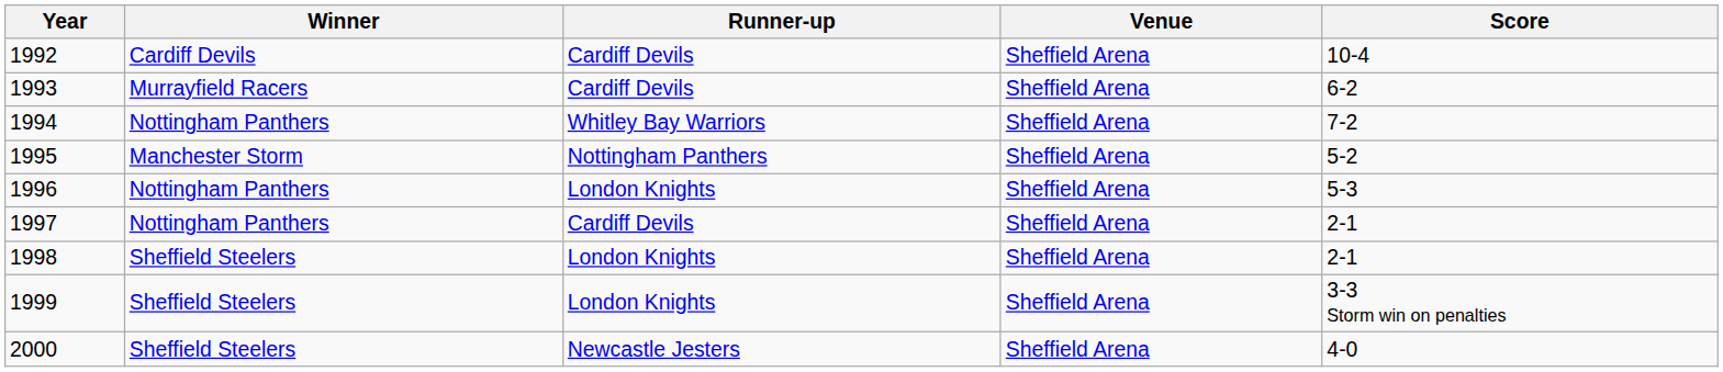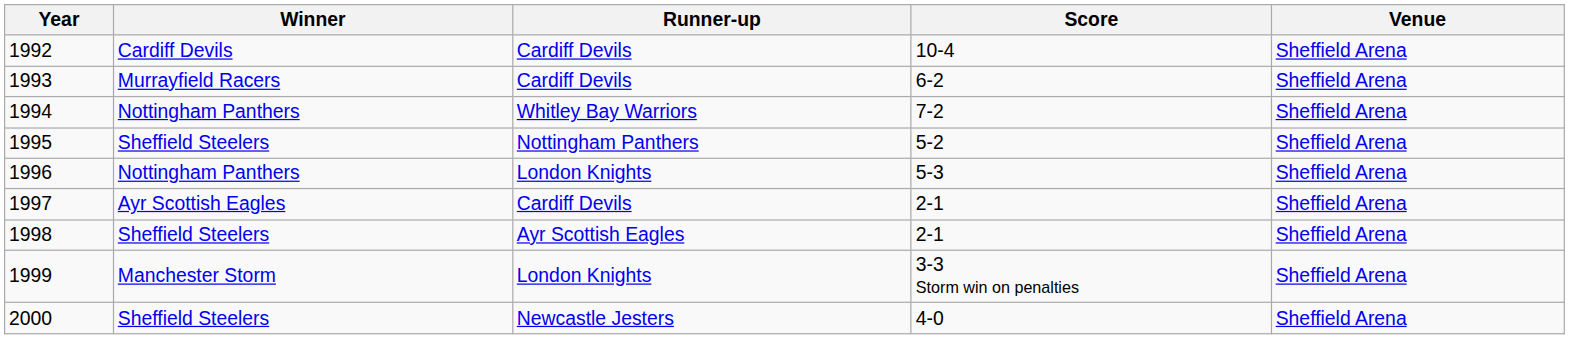columns swapped: Score <-> Venue
1995 | Winner: Manchester Storm -> Sheffield Steelers
1997 | Winner: Nottingham Panthers -> Ayr Scottish Eagles
1998 | Runner-up: London Knights -> Ayr Scottish Eagles
1999 | Winner: Sheffield Steelers -> Manchester Storm
